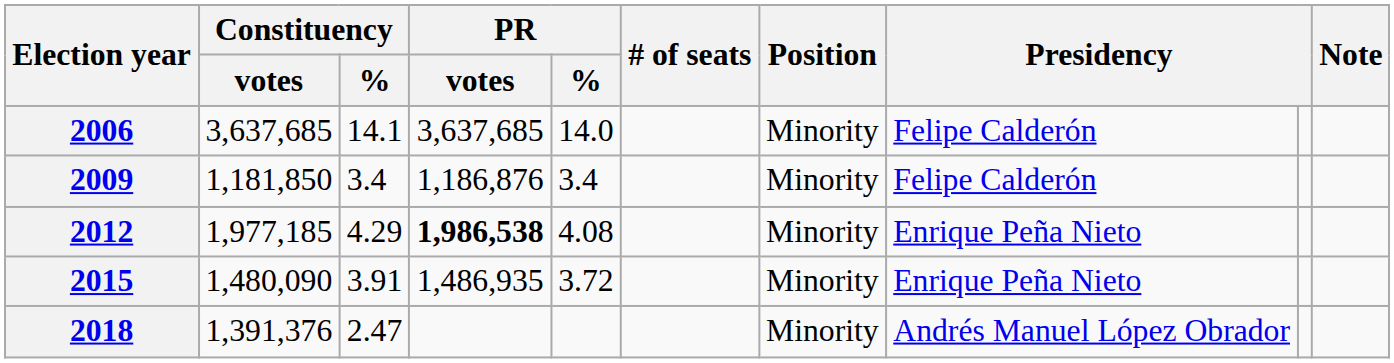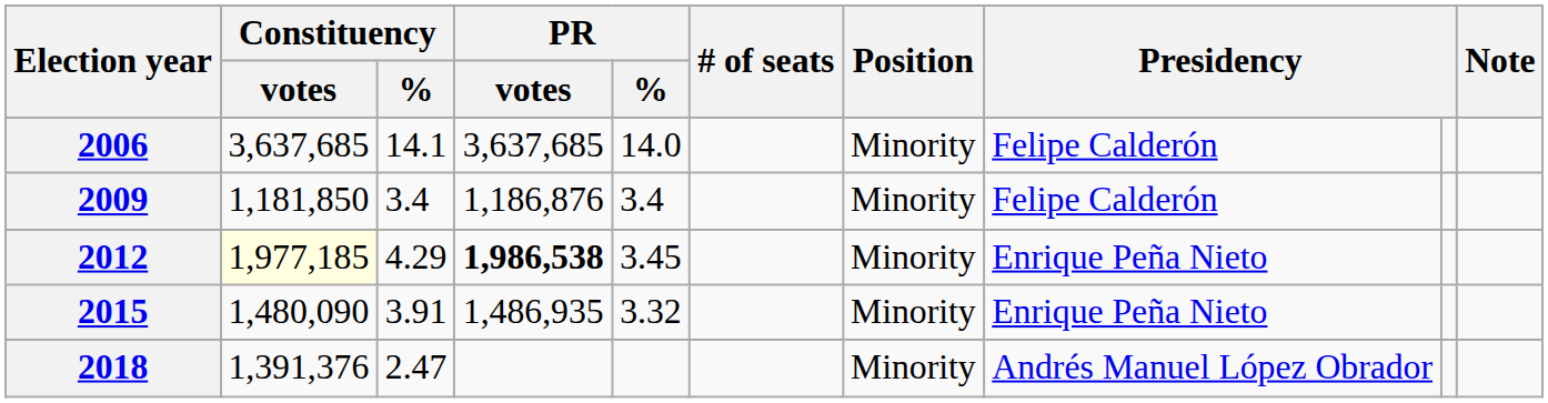2012 | Constituency / votes: no background -> lightyellow background
2012 | PR / %: 4.08 -> 3.45
2015 | PR / %: 3.72 -> 3.32
